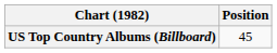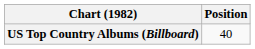US Top Country Albums (Billboard) | Position: 45 -> 40
